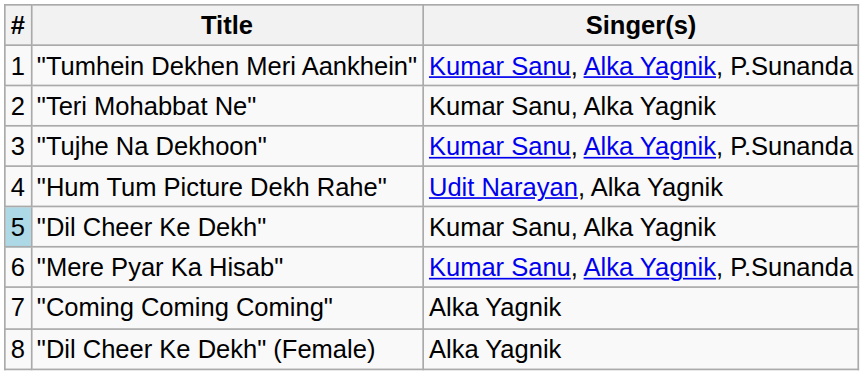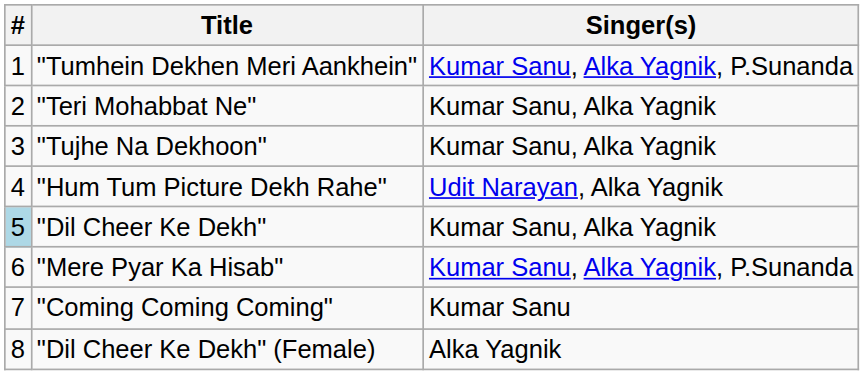"Tujhe Na Dekhoon" | Singer(s): Kumar Sanu, Alka Yagnik, P.Sunanda -> Kumar Sanu, Alka Yagnik
"Coming Coming Coming" | Singer(s): Alka Yagnik -> Kumar Sanu
